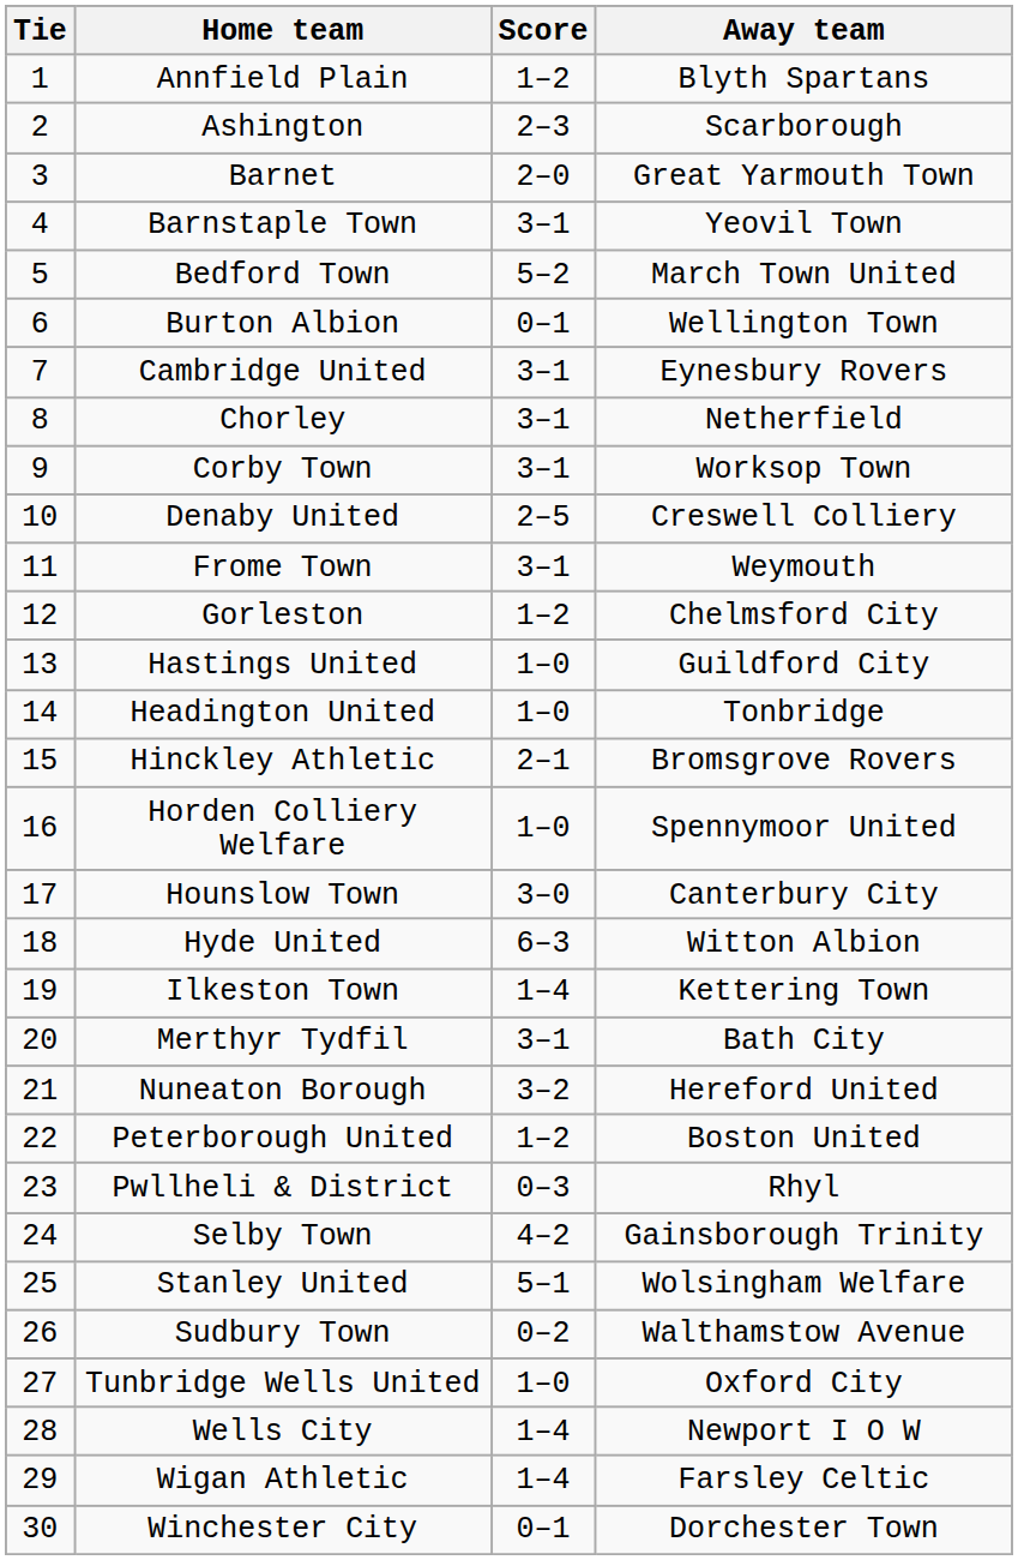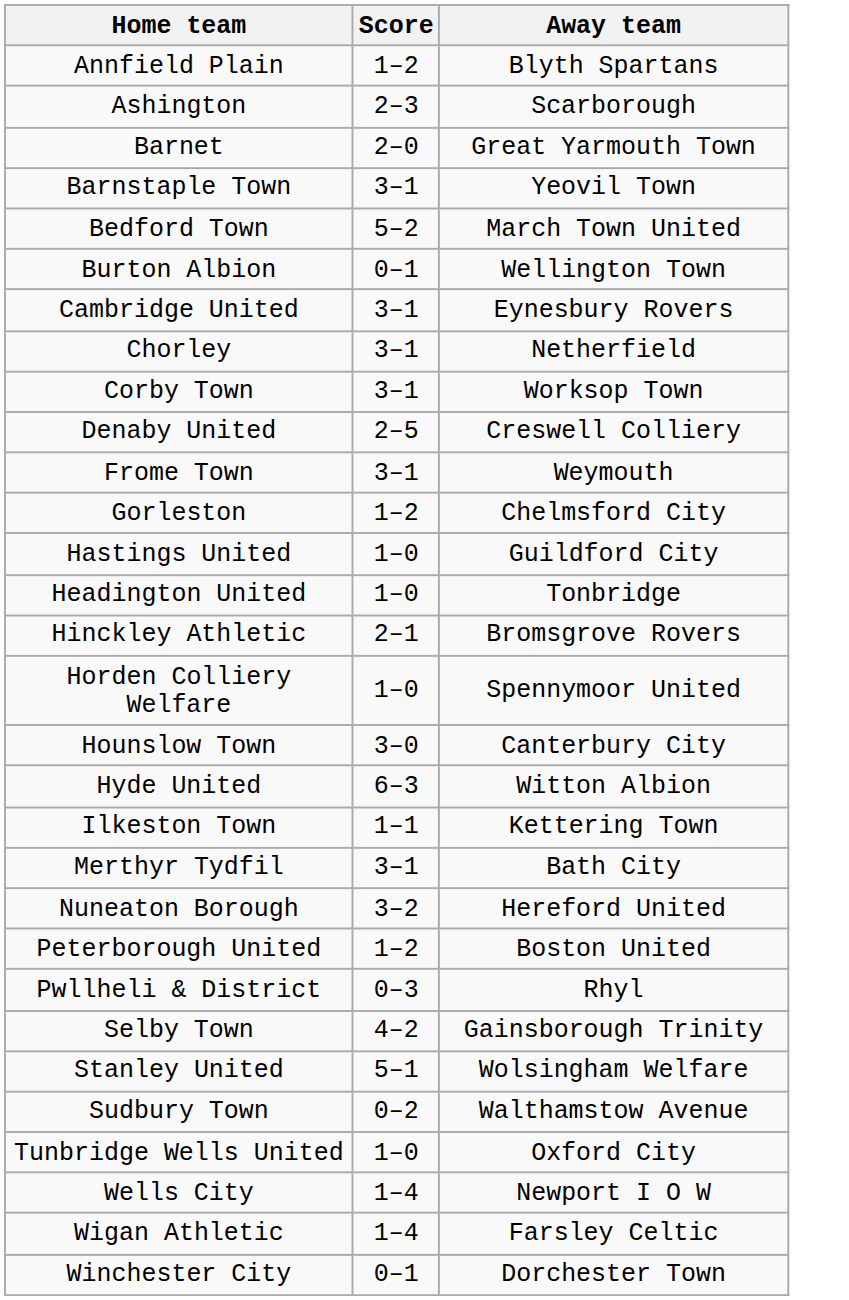- column: Tie | 1 | 2 | 3 | 4 | 5 | 6 | 7 | 8 | 9 | 10 | 11 | 12 | 13 | 14 | 15 | 16 | 17 | 18 | 19 | 20 | 21 | 22 | 23 | 24 | 25 | 26 | 27 | 28 | 29 | 30
Ilkeston Town | Score: 1–4 -> 1–1
